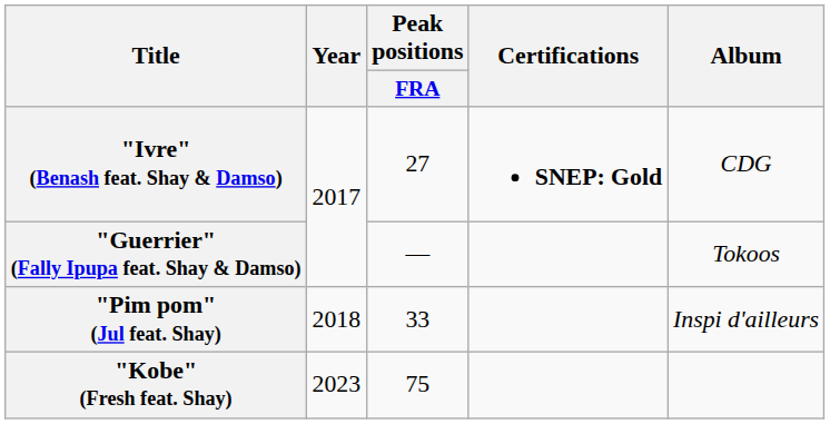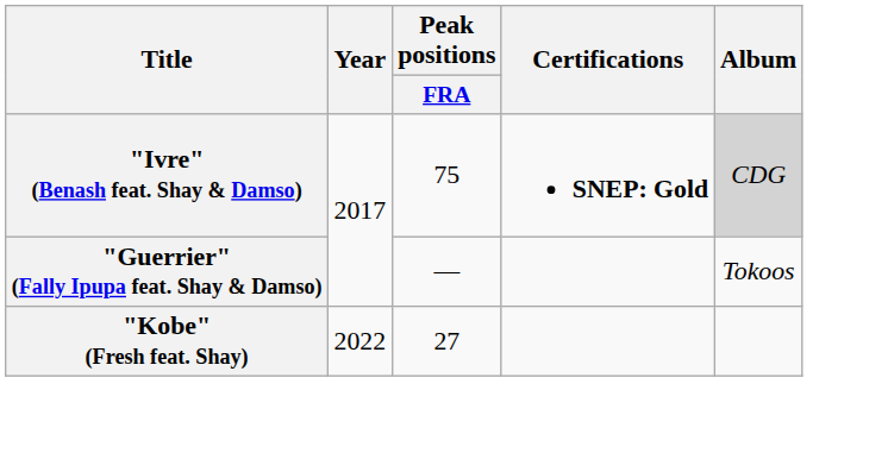"Ivre" (Benash feat. Shay & Damso) | Peak positions / FRA: 27 -> 75
"Ivre" (Benash feat. Shay & Damso) | Album: no background -> lightgrey background
- row: "Pim pom" (Jul feat. Shay) | 2018 | 33 | Inspi d'ailleurs
"Kobe" (Fresh feat. Shay) | Year: 2023 -> 2022
"Kobe" (Fresh feat. Shay) | Peak positions / FRA: 75 -> 27
